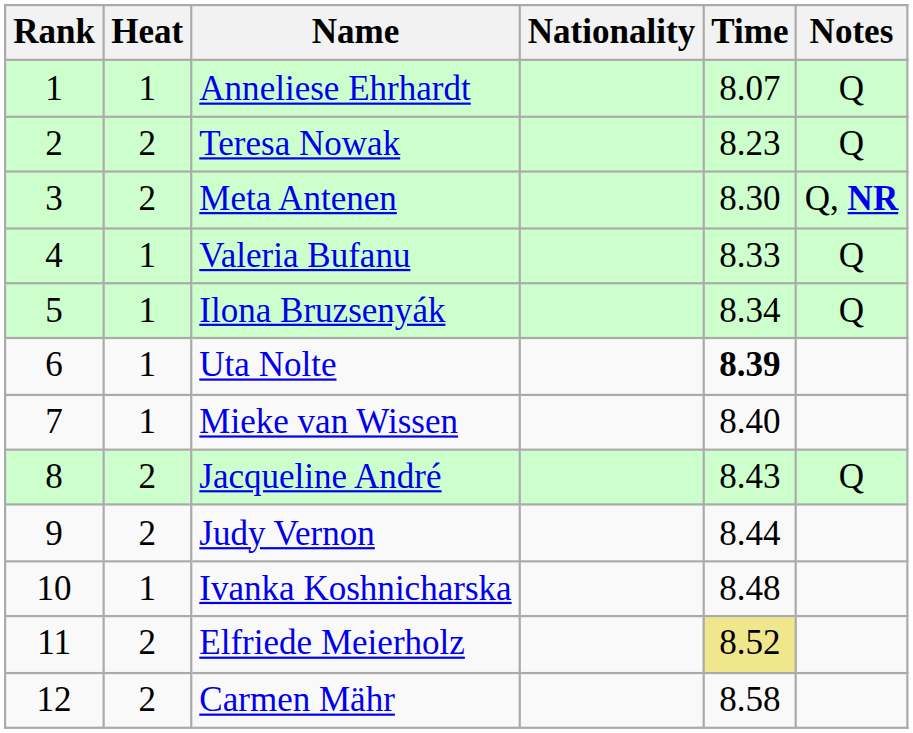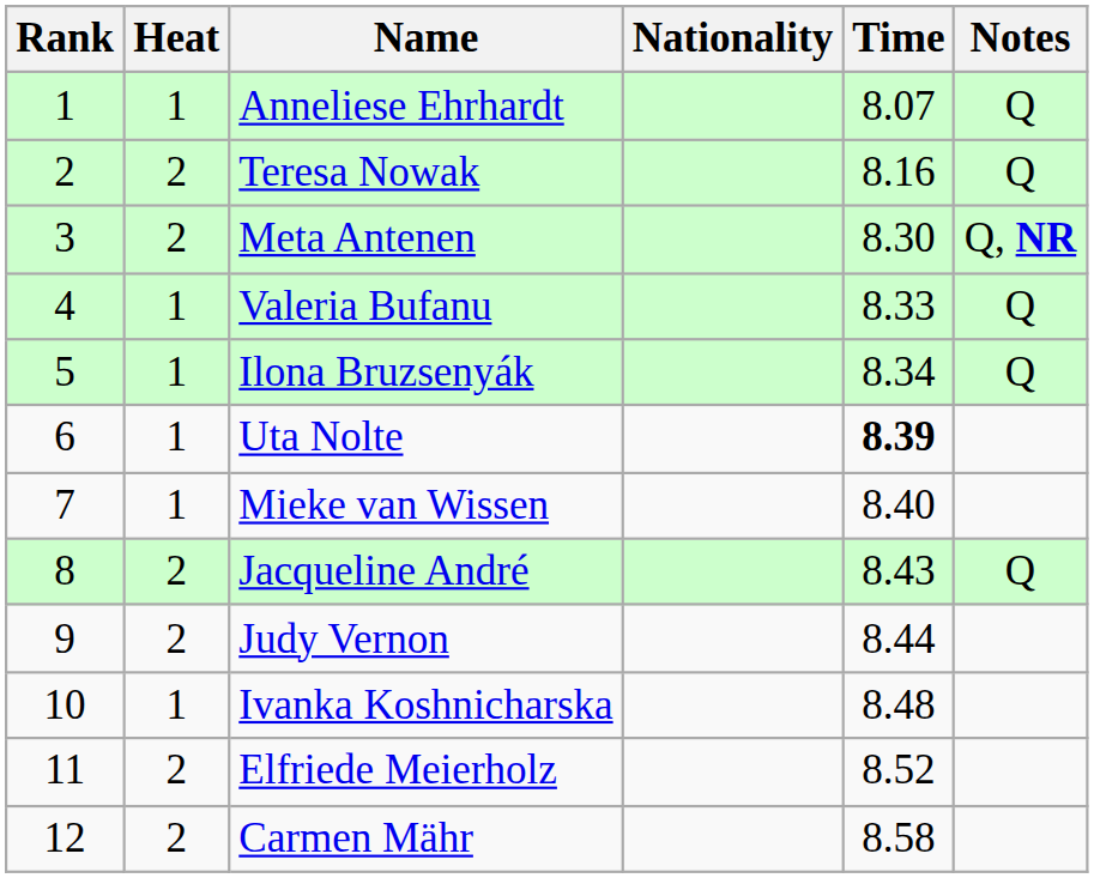Teresa Nowak | Time: 8.23 -> 8.16
Elfriede Meierholz | Time: khaki background -> no background
